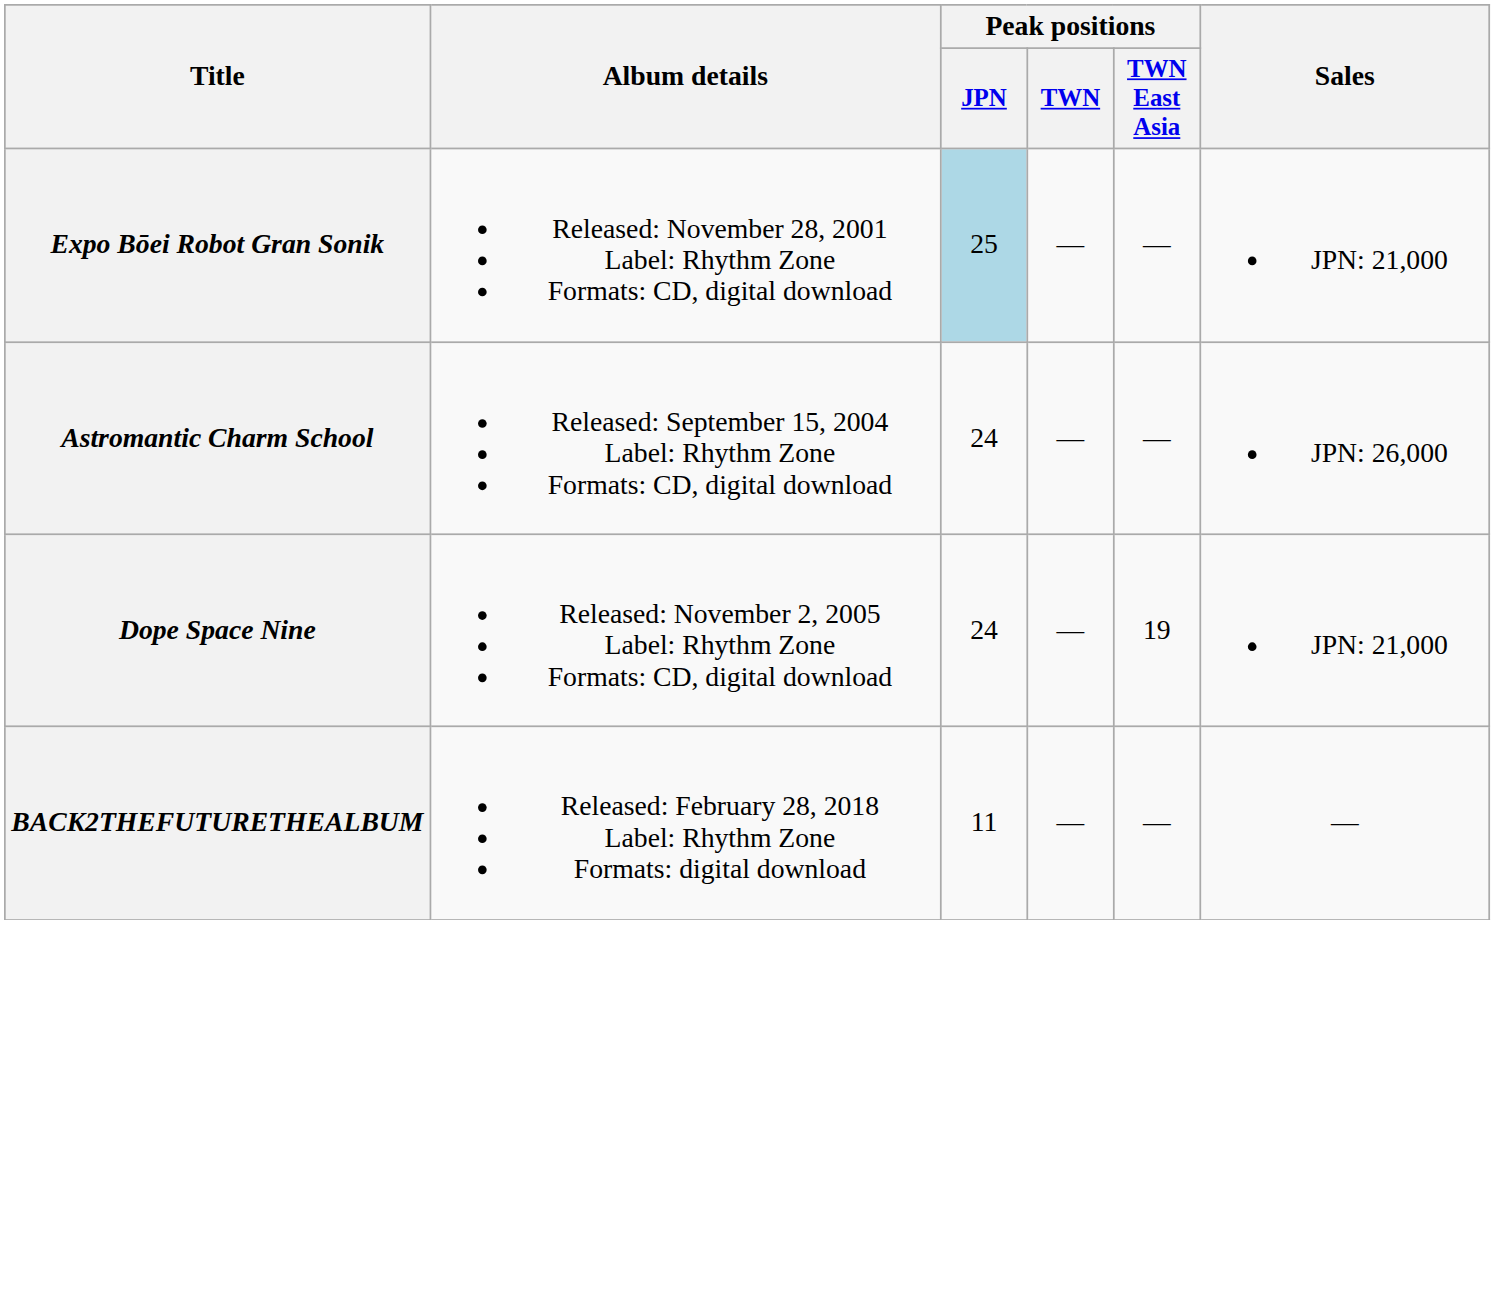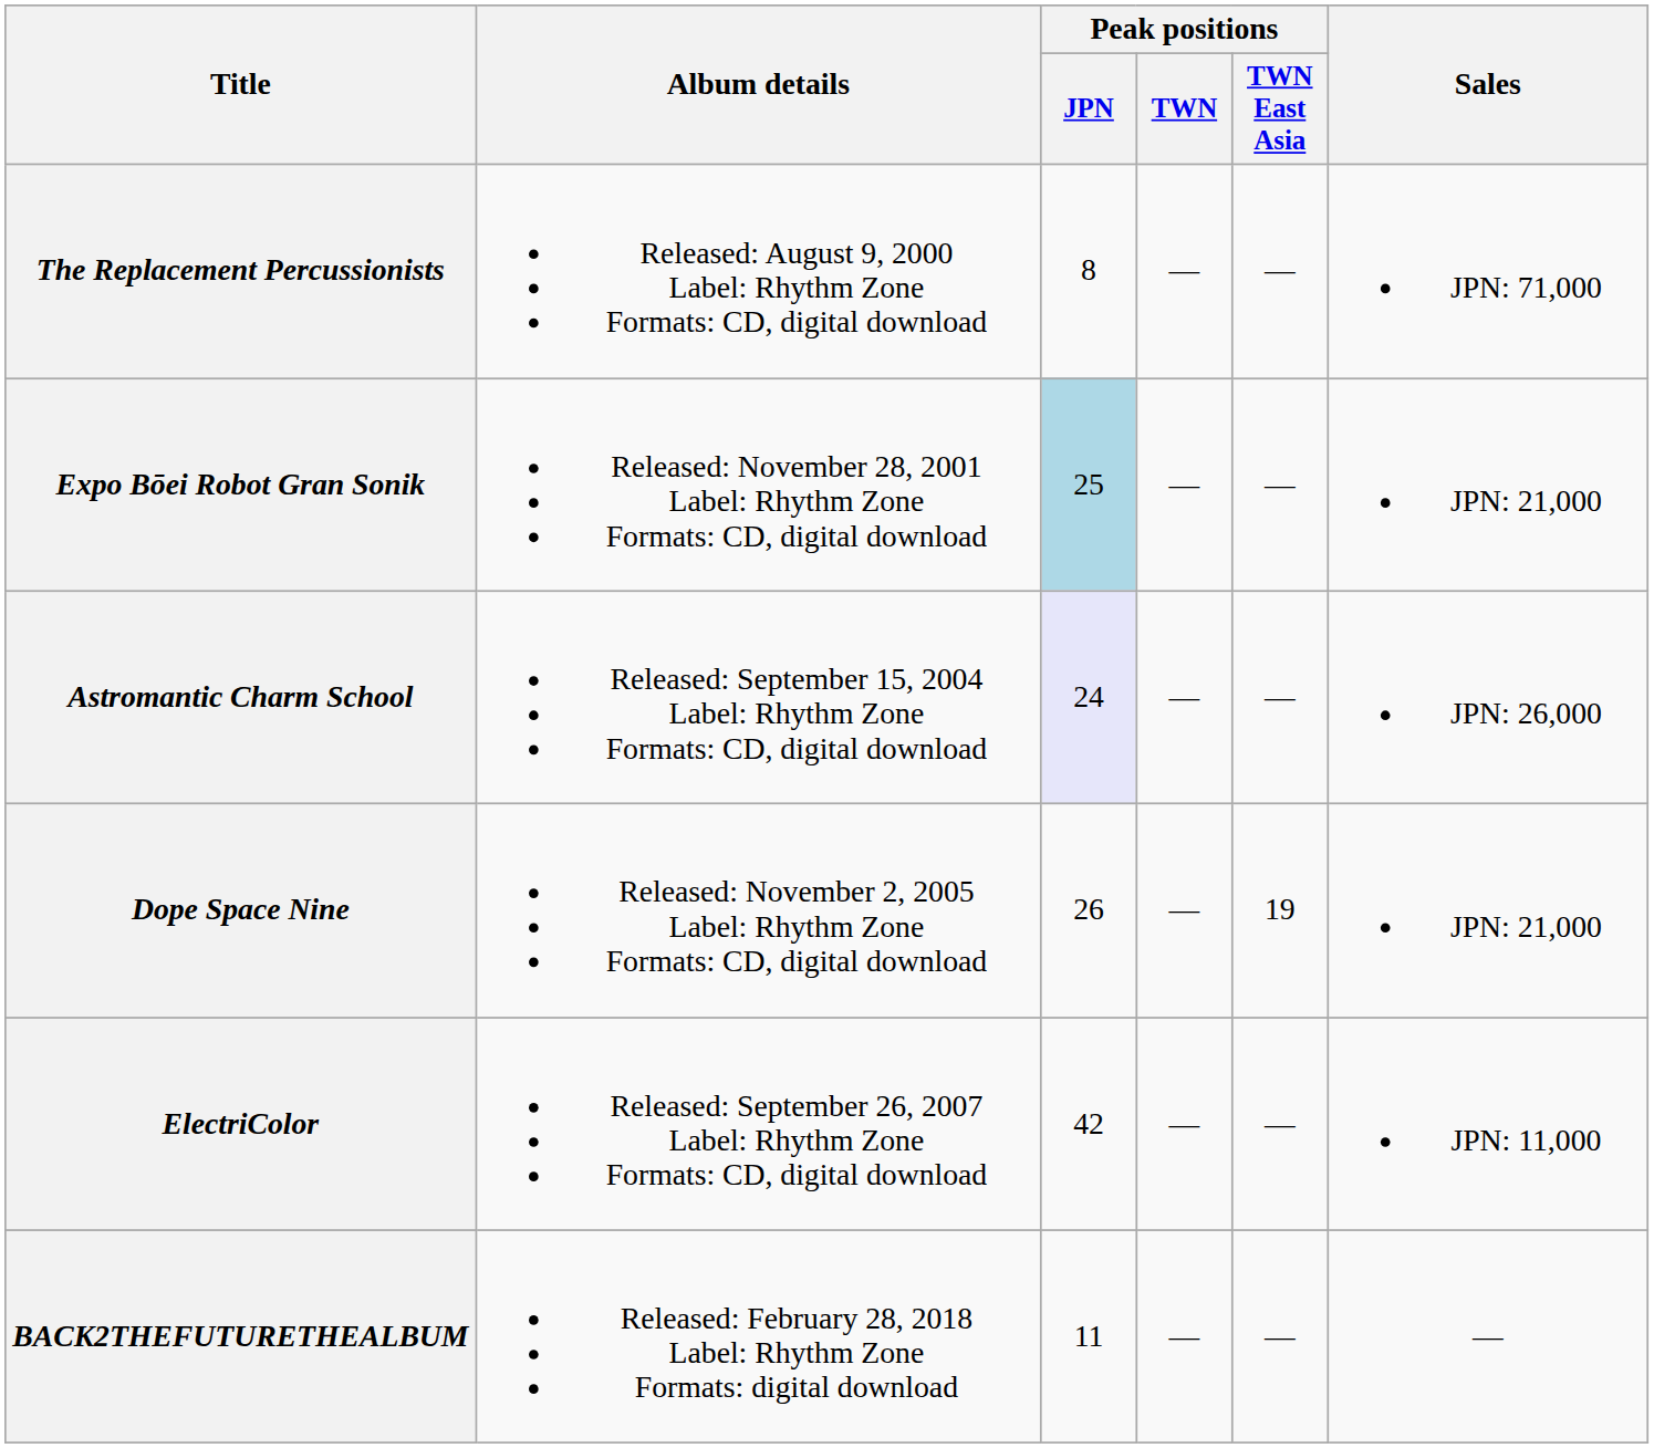+ row: The Replacement Percussionists | Released: August 9, 2000 Label: Rhythm Zone Formats: CD, digital download | 8 | — | — | JPN: 71,000
Astromantic Charm School | Peak positions / JPN: no background -> lavender background
Dope Space Nine | Peak positions / JPN: 24 -> 26
+ row: ElectriColor | Released: September 26, 2007 Label: Rhythm Zone Formats: CD, digital download | 42 | — | — | JPN: 11,000
